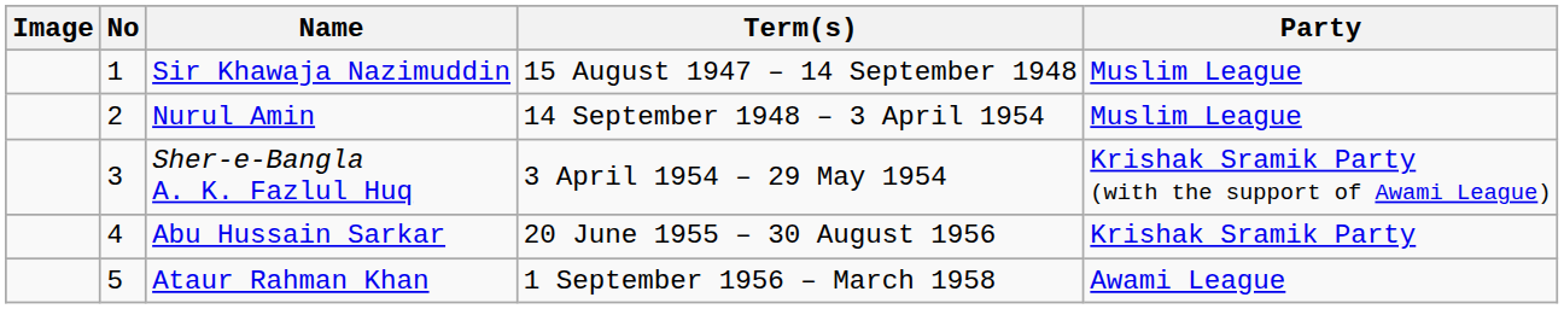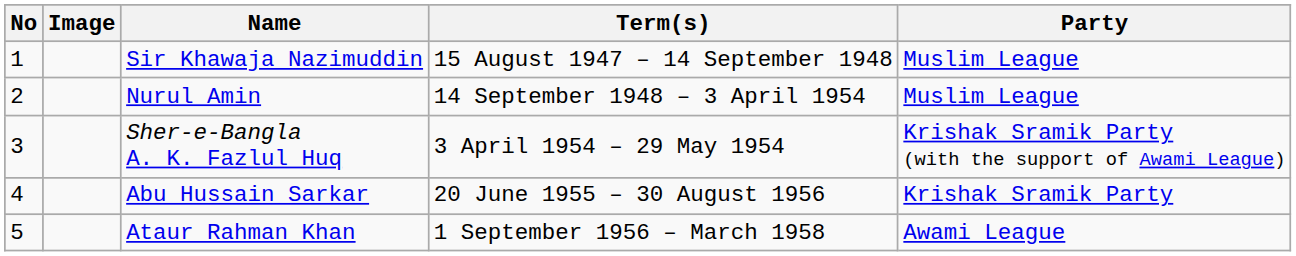columns swapped: No <-> Image
